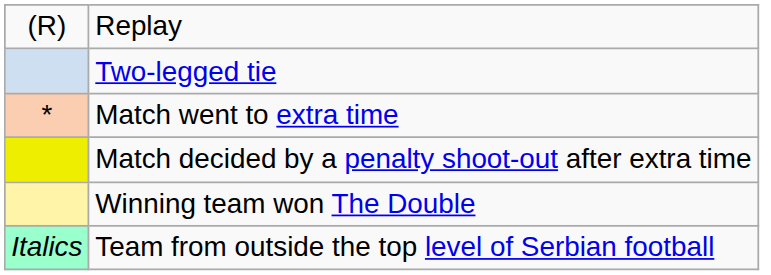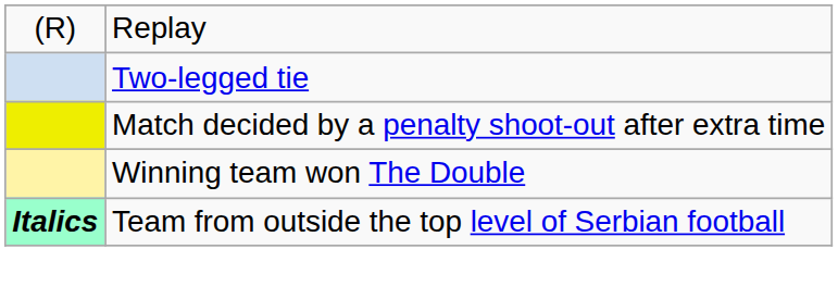- row: * | Match went to extra time
Team from outside the top level of Serbian football | column 1: normal -> bold
